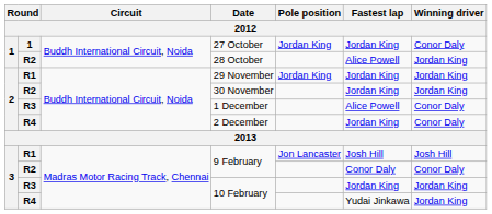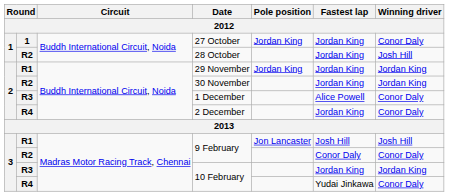28 October | Fastest lap: Alice Powell -> Jordan King
28 October | Winning driver: Jordan King -> Josh Hill
R4 / 10 February | Winning driver: Jordan King -> Conor Daly
